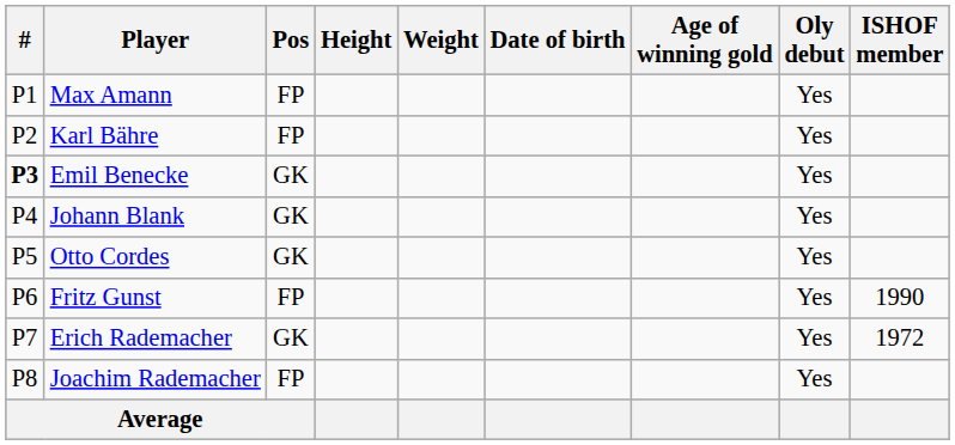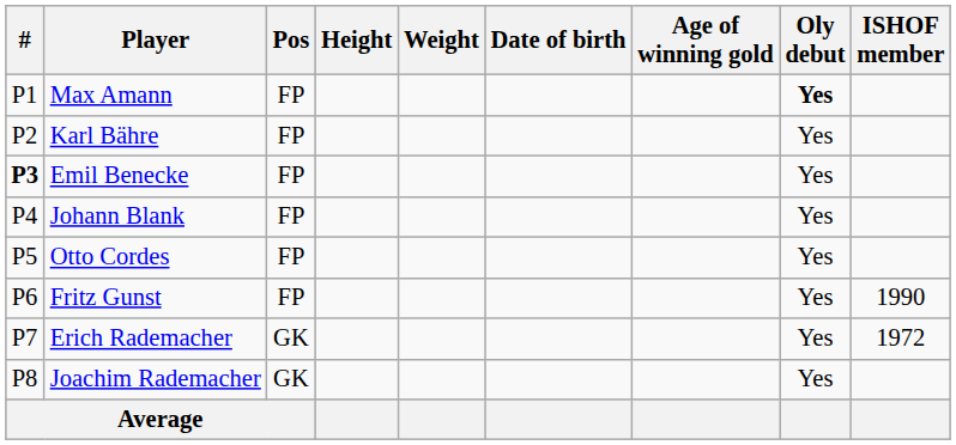Max Amann | Oly debut: normal -> bold
Emil Benecke | Pos: GK -> FP
Johann Blank | Pos: GK -> FP
Otto Cordes | Pos: GK -> FP
Joachim Rademacher | Pos: FP -> GK
